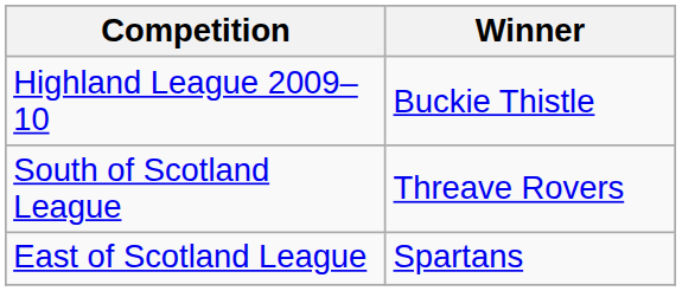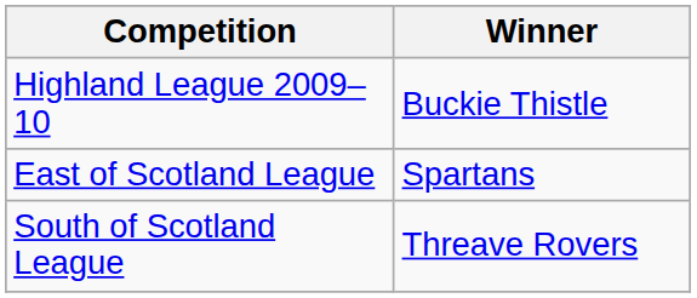rows swapped: East of Scotland League <-> South of Scotland League
